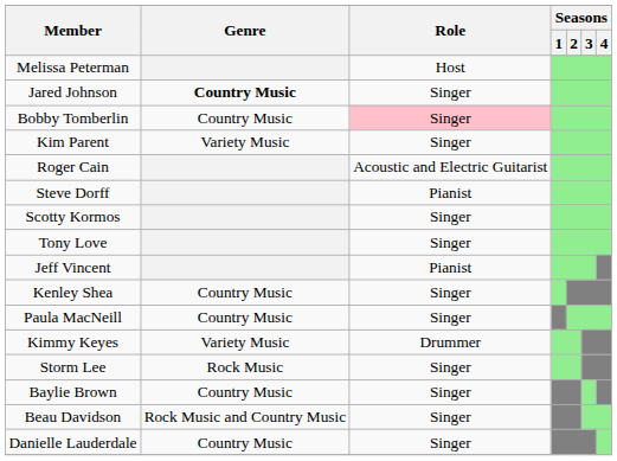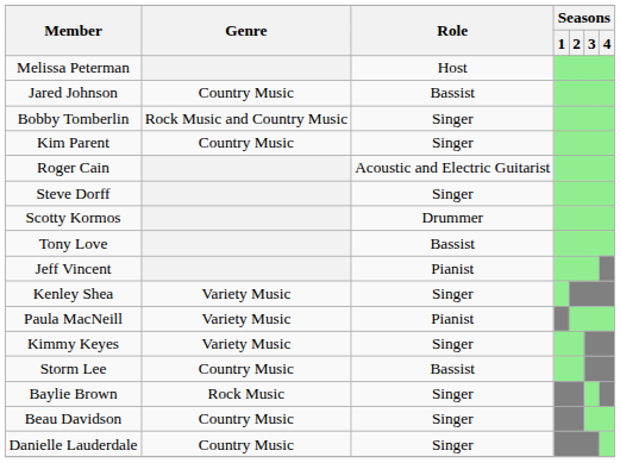Jared Johnson | Genre: bold -> normal
Jared Johnson | Role: Singer -> Bassist
Bobby Tomberlin | Genre: Country Music -> Rock Music and Country Music
Bobby Tomberlin | Role: pink background -> no background
Kim Parent | Genre: Variety Music -> Country Music
Steve Dorff | Role: Pianist -> Singer
Scotty Kormos | Role: Singer -> Drummer
Tony Love | Role: Singer -> Bassist
Kenley Shea | Genre: Country Music -> Variety Music
Paula MacNeill | Genre: Country Music -> Variety Music
Paula MacNeill | Role: Singer -> Pianist
Kimmy Keyes | Role: Drummer -> Singer
Storm Lee | Genre: Rock Music -> Country Music
Storm Lee | Role: Singer -> Bassist
Baylie Brown | Genre: Country Music -> Rock Music
Beau Davidson | Genre: Rock Music and Country Music -> Country Music
